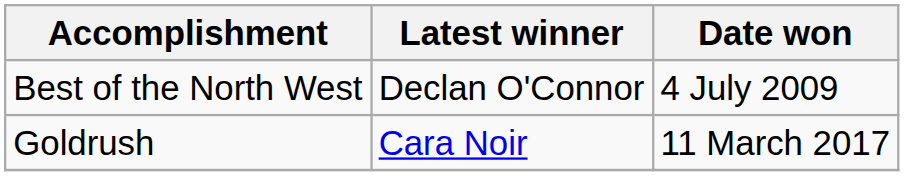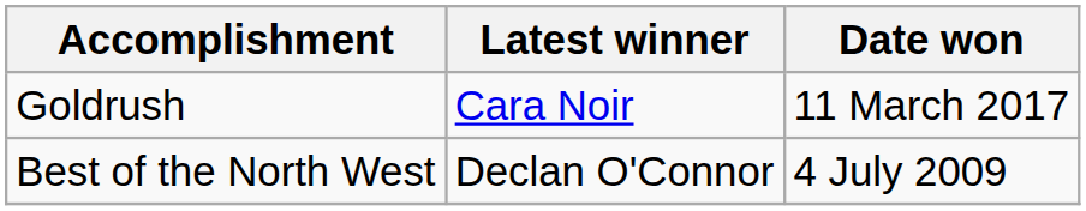rows swapped: Goldrush <-> Best of the North West
